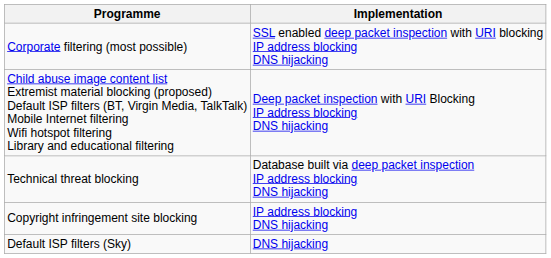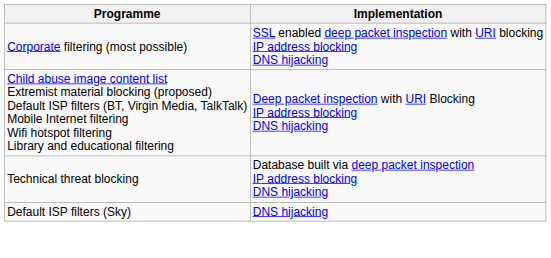- row: Copyright infringement site blocking | IP address blocking DNS hijacking
